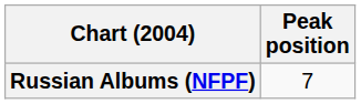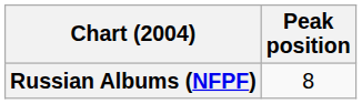Russian Albums (NFPF) | Peak position: 7 -> 8
